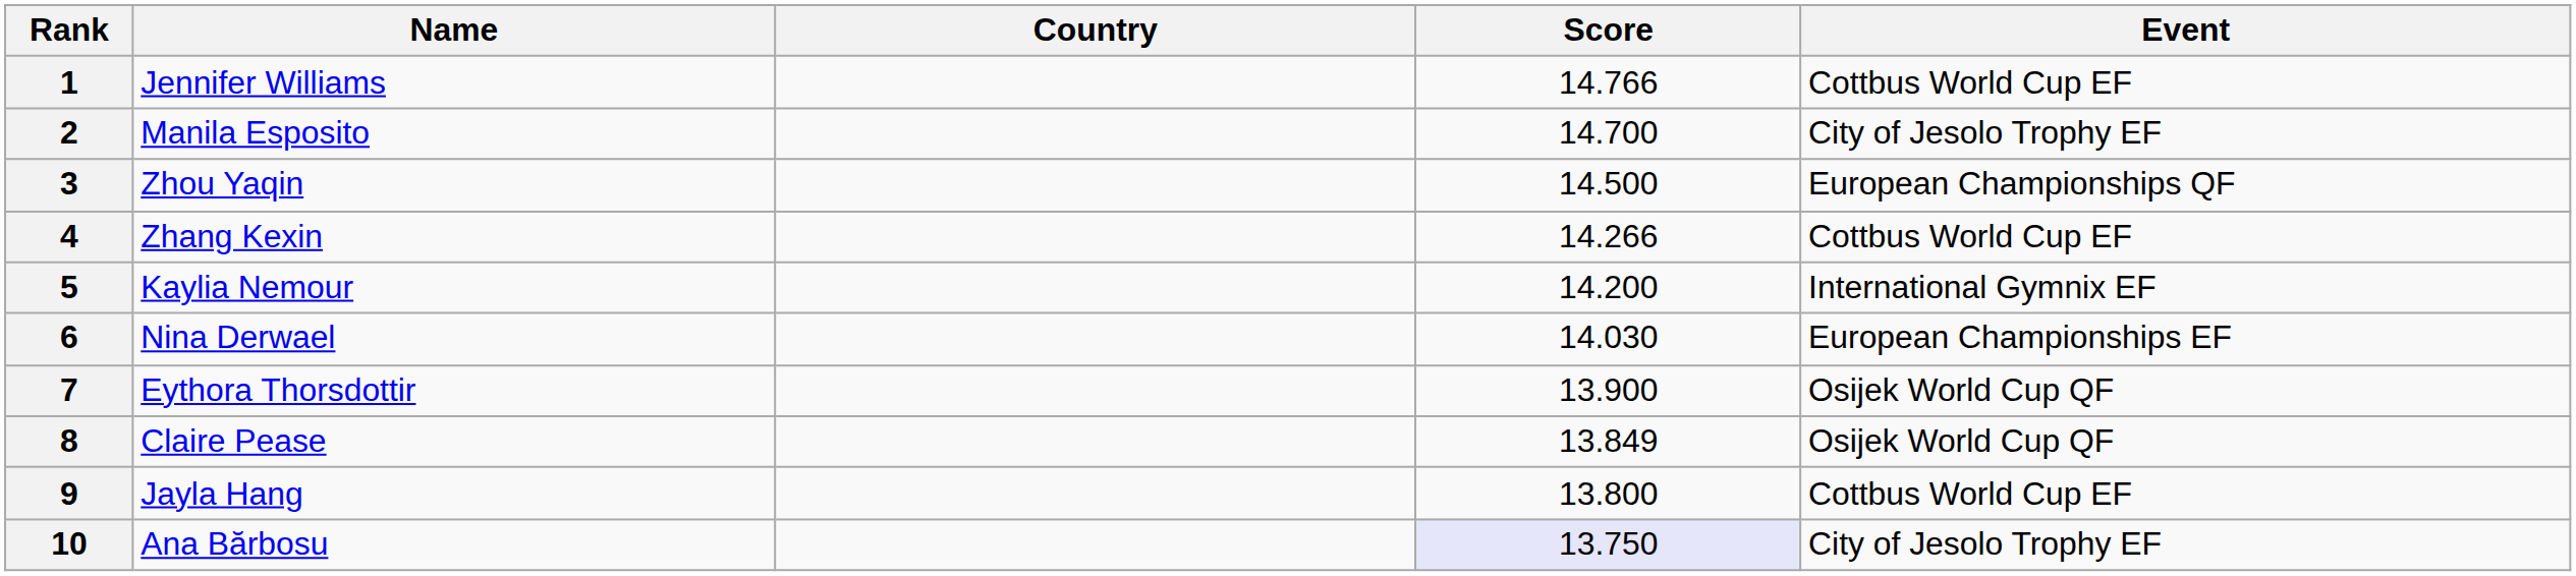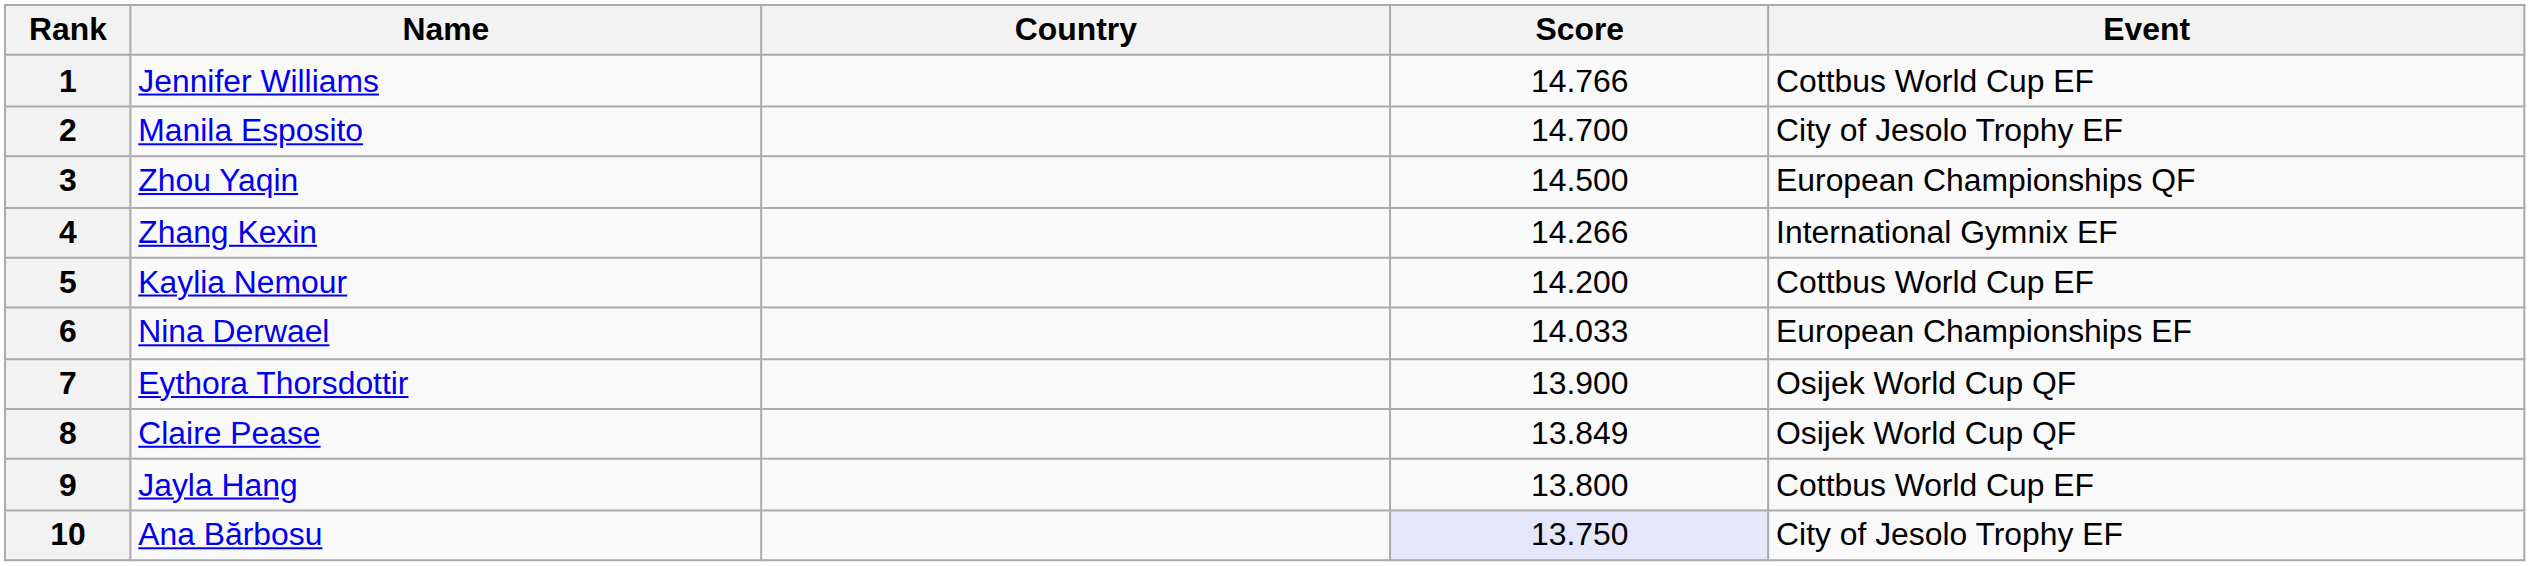4 | Event: Cottbus World Cup EF -> International Gymnix EF
5 | Event: International Gymnix EF -> Cottbus World Cup EF
6 | Score: 14.030 -> 14.033
